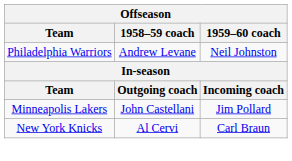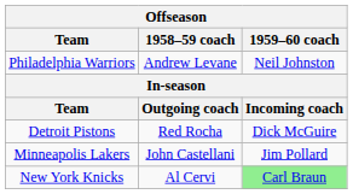+ row: Detroit Pistons | Red Rocha | Dick McGuire
New York Knicks | 1959–60 coach: no background -> lightgreen background
